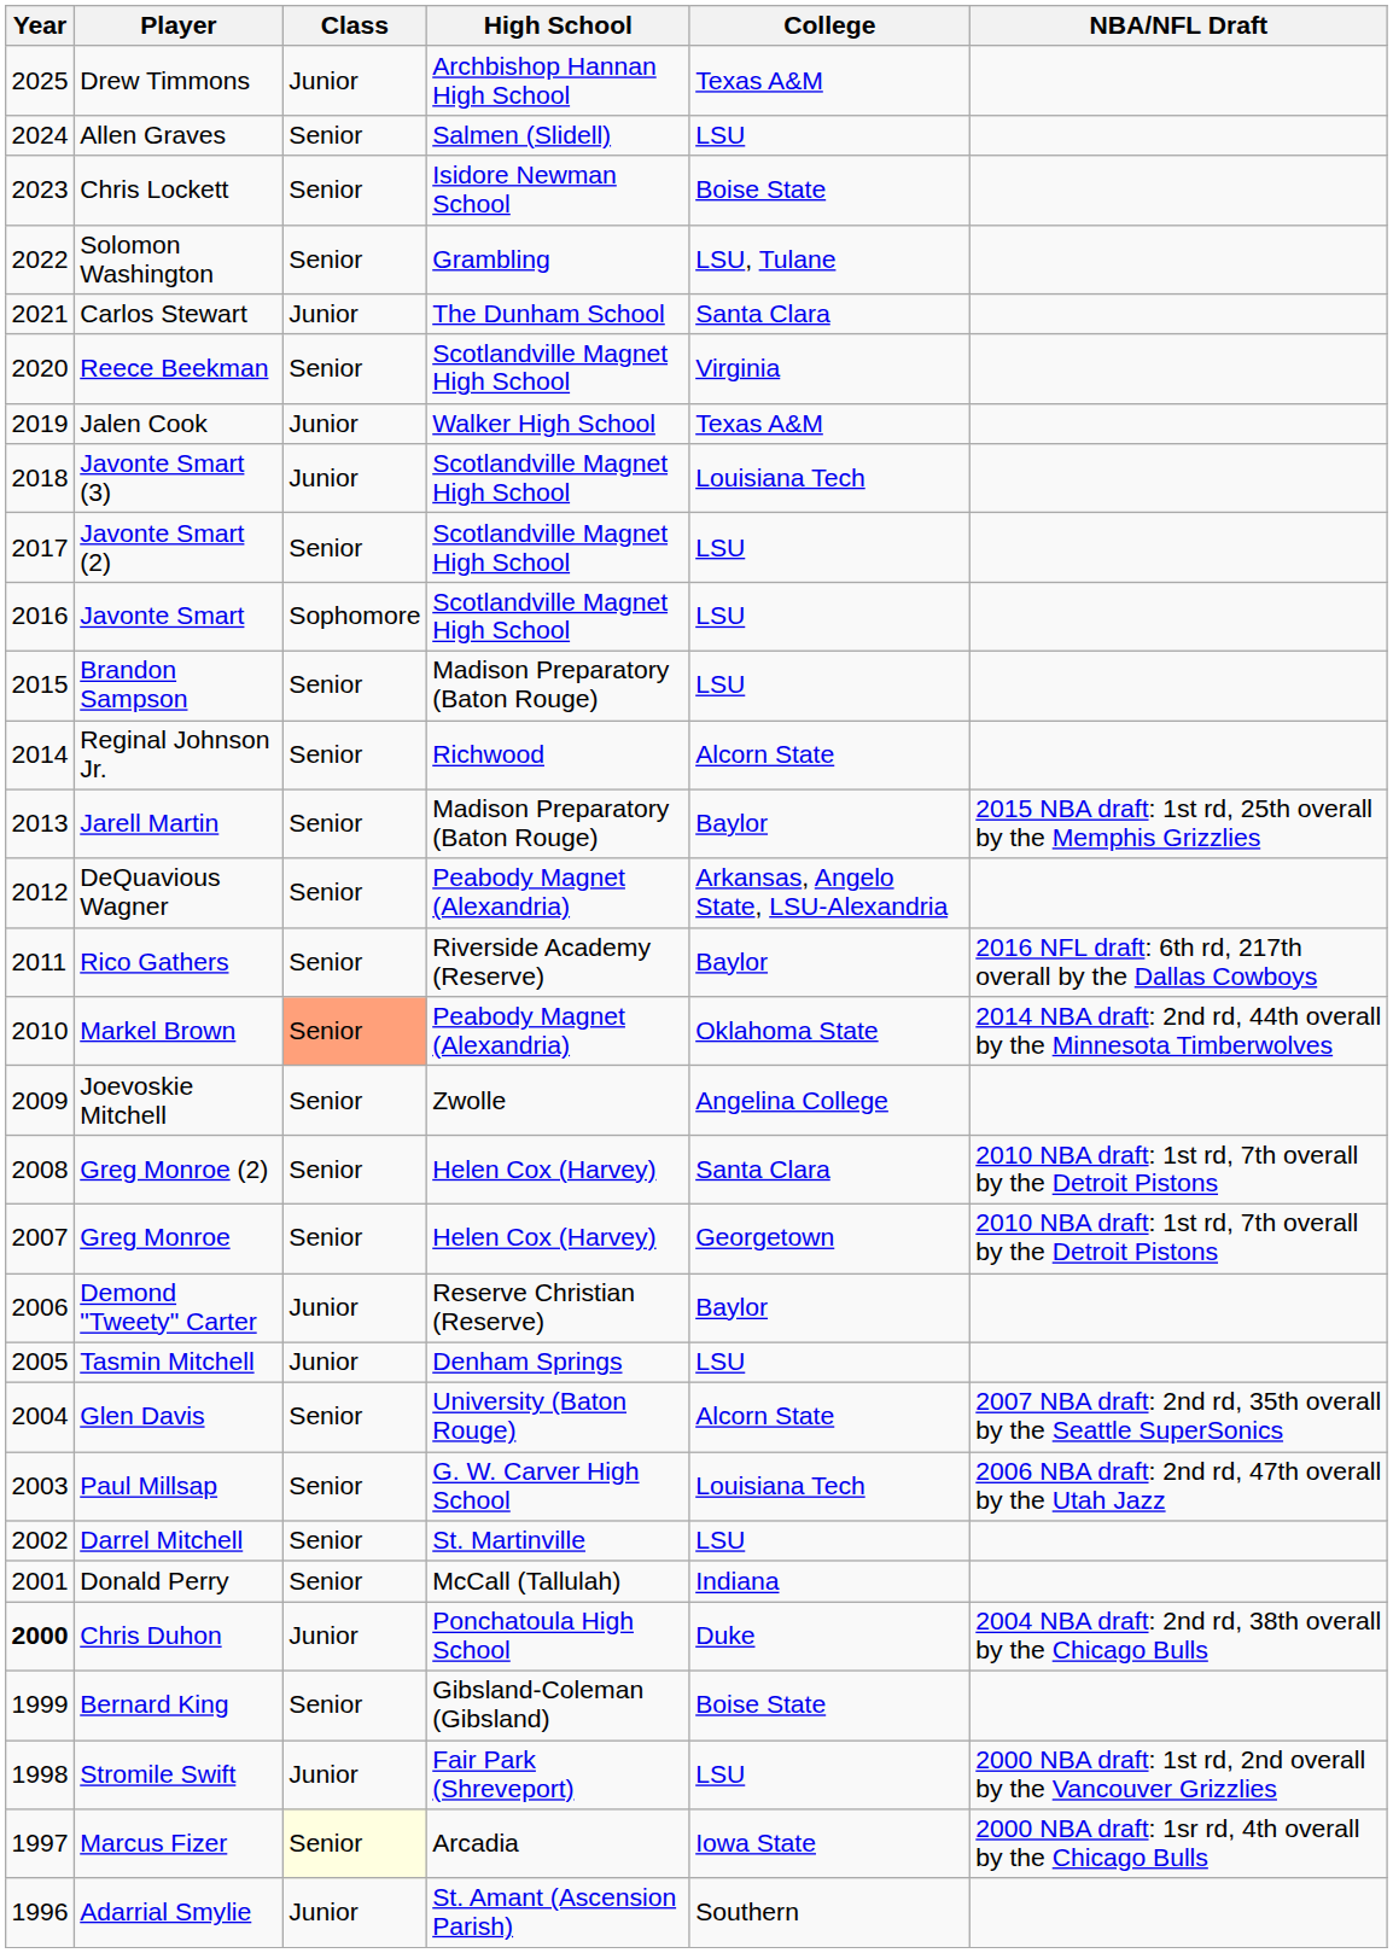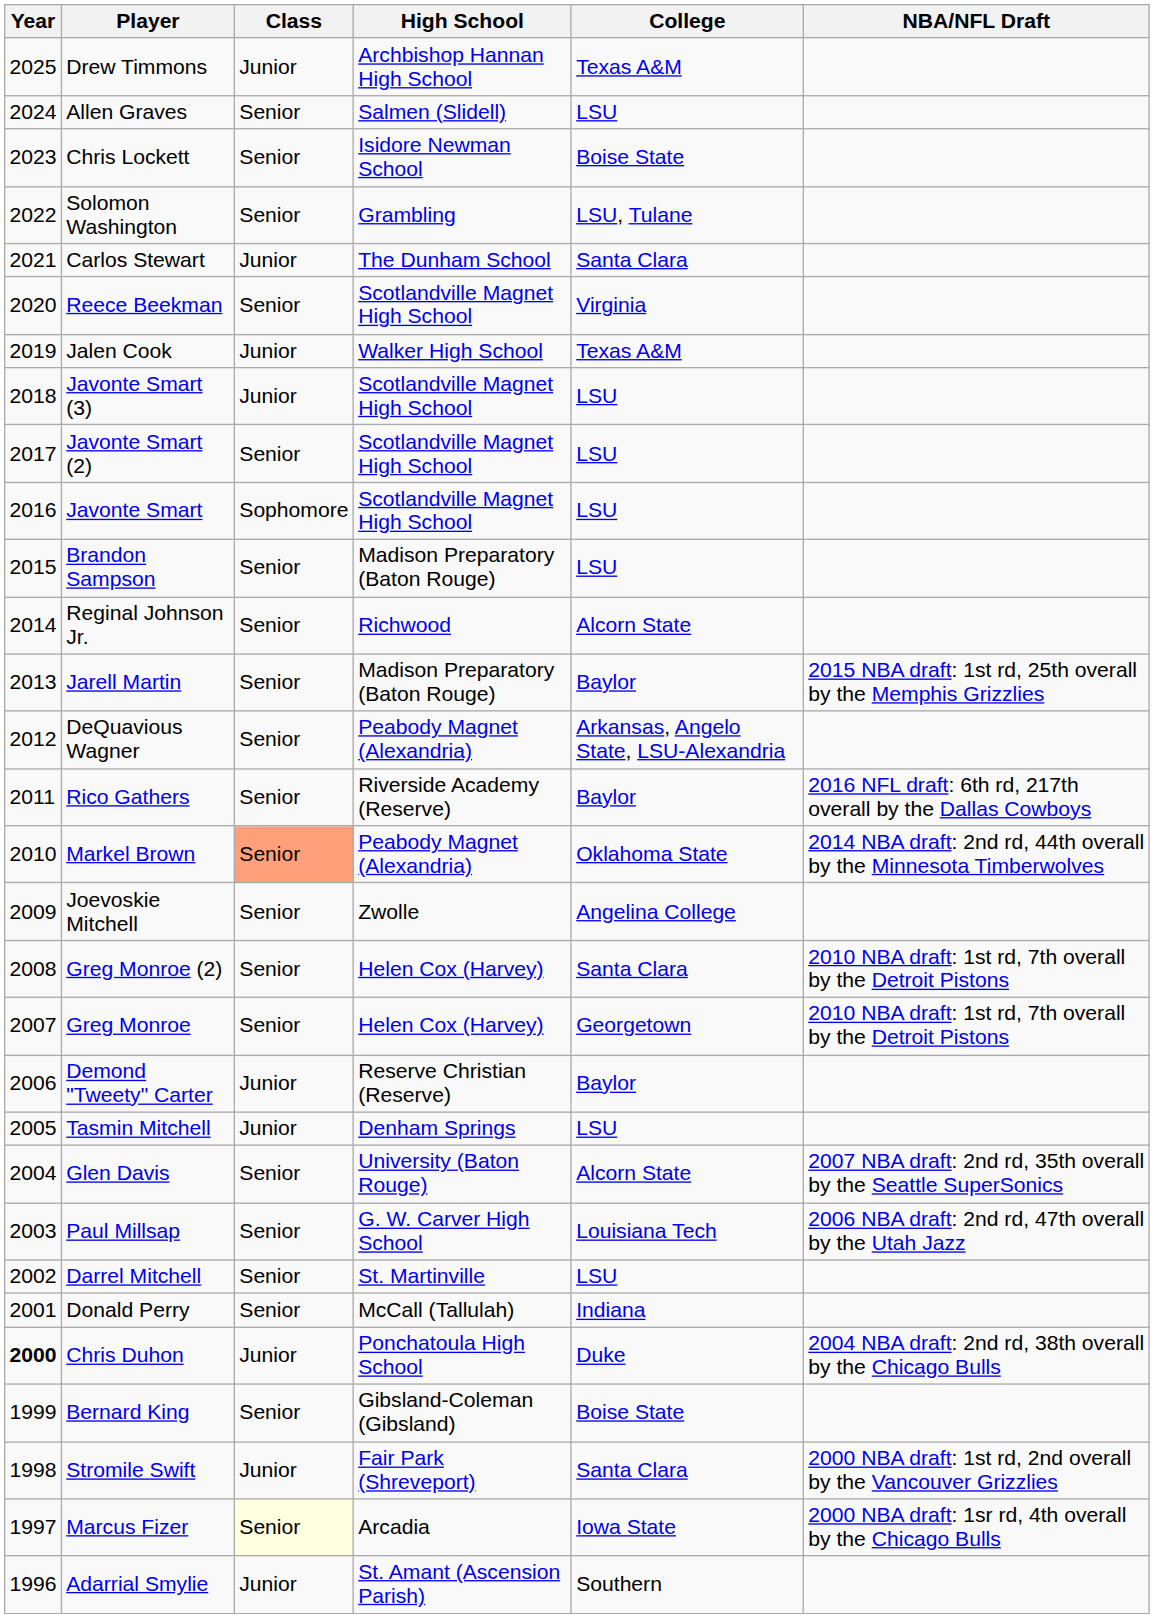Javonte Smart (3) | College: Louisiana Tech -> LSU
Stromile Swift | College: LSU -> Santa Clara
